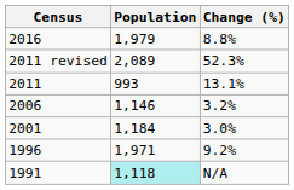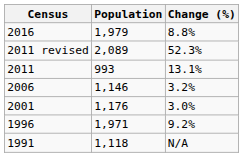2001 | Population: 1,184 -> 1,176
1991 | Population: paleturquoise background -> no background
